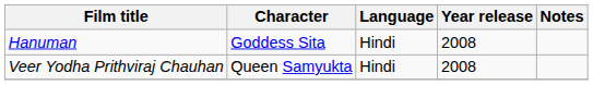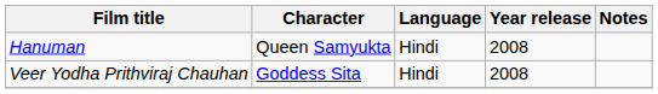Hanuman | Character: Goddess Sita -> Queen Samyukta
Veer Yodha Prithviraj Chauhan | Character: Queen Samyukta -> Goddess Sita
